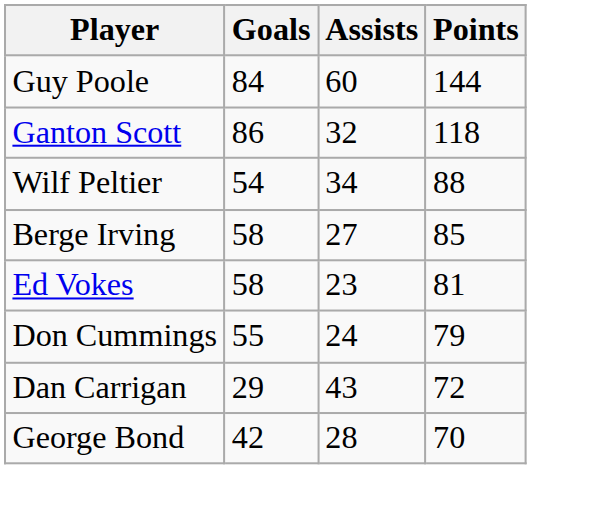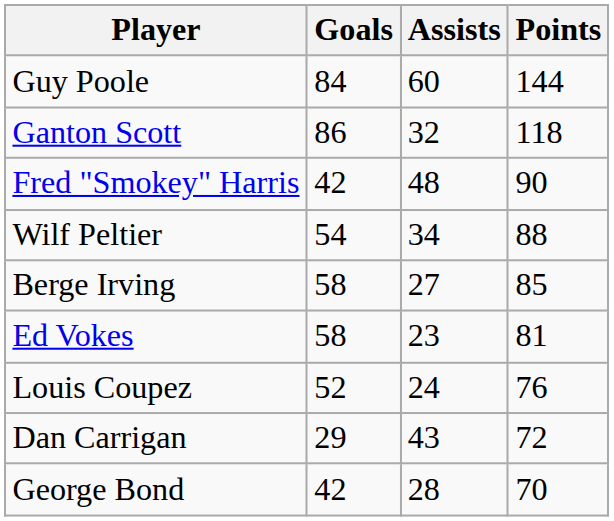+ row: Fred "Smokey" Harris | 42 | 48 | 90
- row: Don Cummings | 55 | 24 | 79
+ row: Louis Coupez | 52 | 24 | 76
